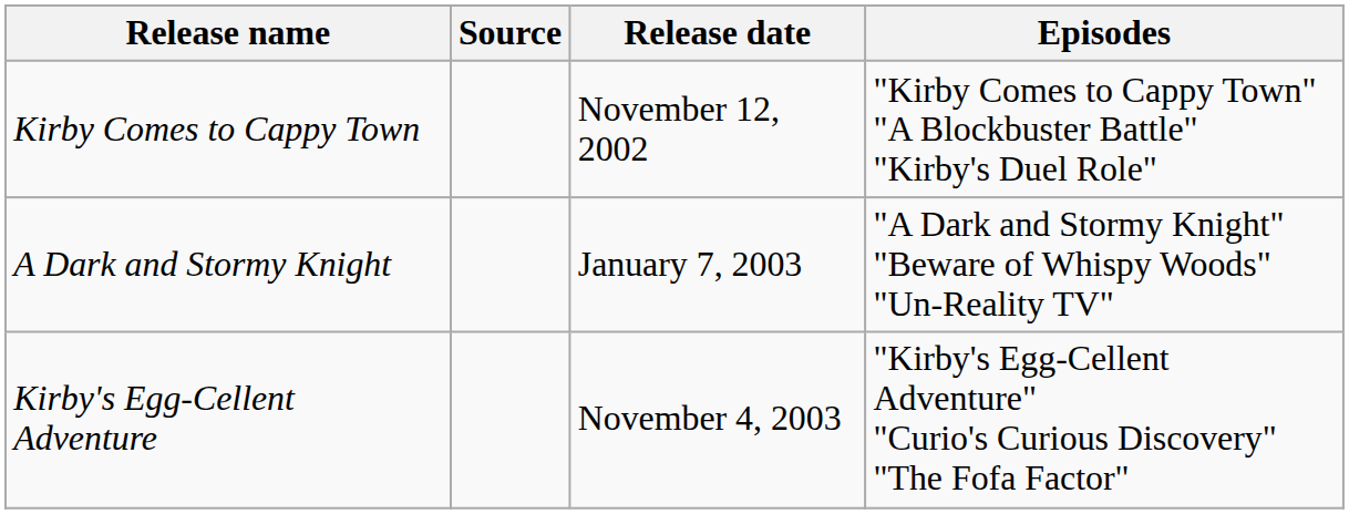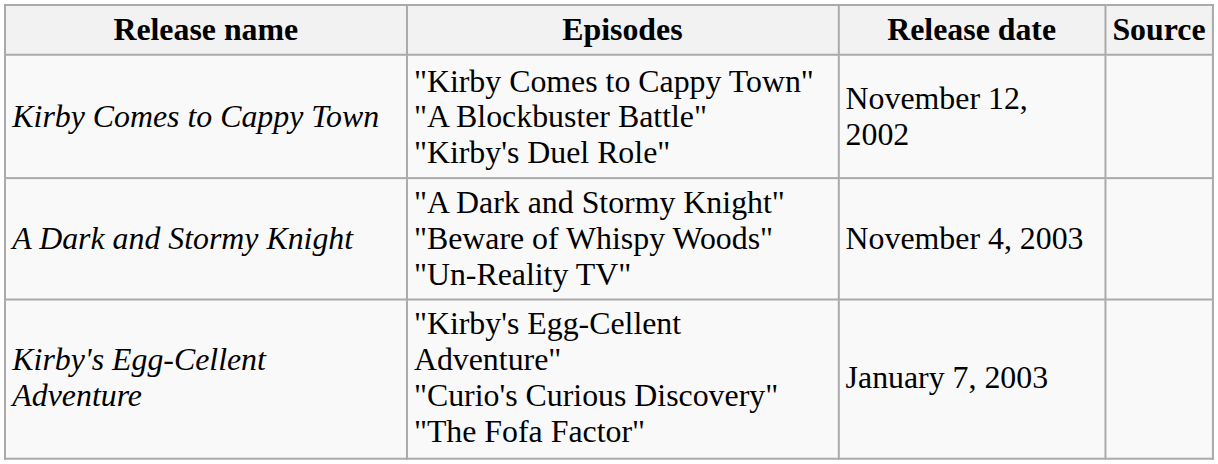columns swapped: Episodes <-> Source
A Dark and Stormy Knight | Release date: January 7, 2003 -> November 4, 2003
Kirby's Egg-Cellent Adventure | Release date: November 4, 2003 -> January 7, 2003
